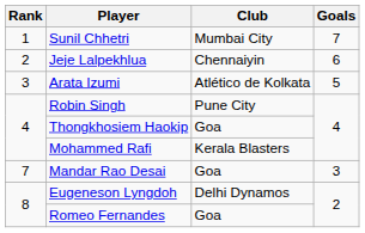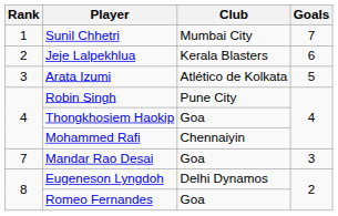Jeje Lalpekhlua | Club: Chennaiyin -> Kerala Blasters
Mohammed Rafi | Club: Kerala Blasters -> Chennaiyin
